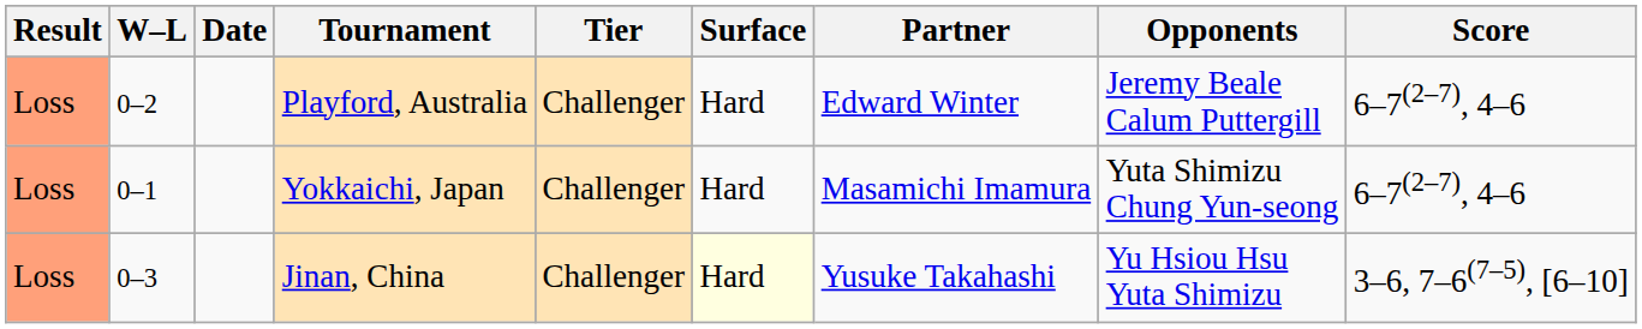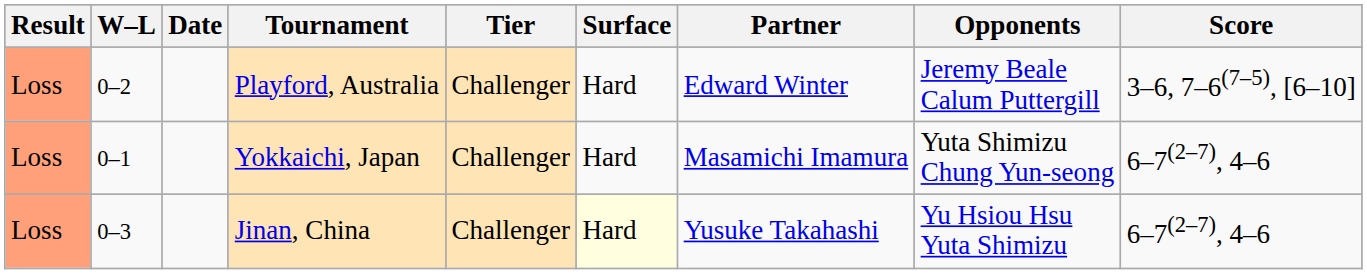Playford, Australia | Score: 6–7(2–7), 4–6 -> 3–6, 7–6(7–5), [6–10]
Jinan, China | Score: 3–6, 7–6(7–5), [6–10] -> 6–7(2–7), 4–6
